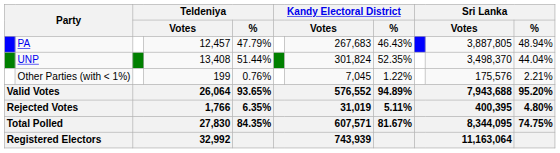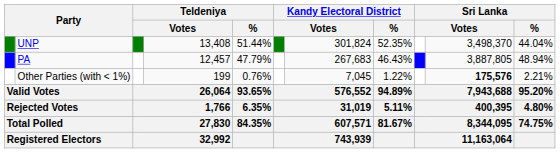rows swapped: UNP <-> PA
Other Parties (with < 1%) | column 10: normal -> bold
